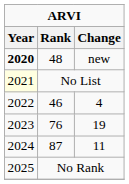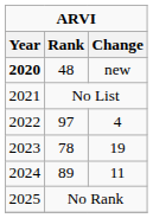No List | Year: lightyellow background -> no background
4 | Rank: 46 -> 97
19 | Rank: 76 -> 78
11 | Rank: 87 -> 89
